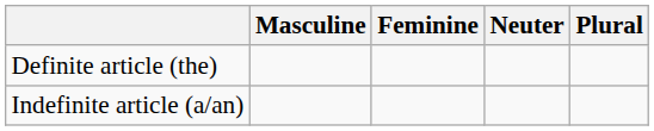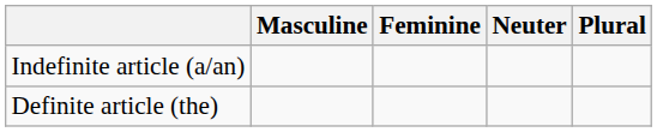rows swapped: Definite article (the) <-> Indefinite article (a/an)
